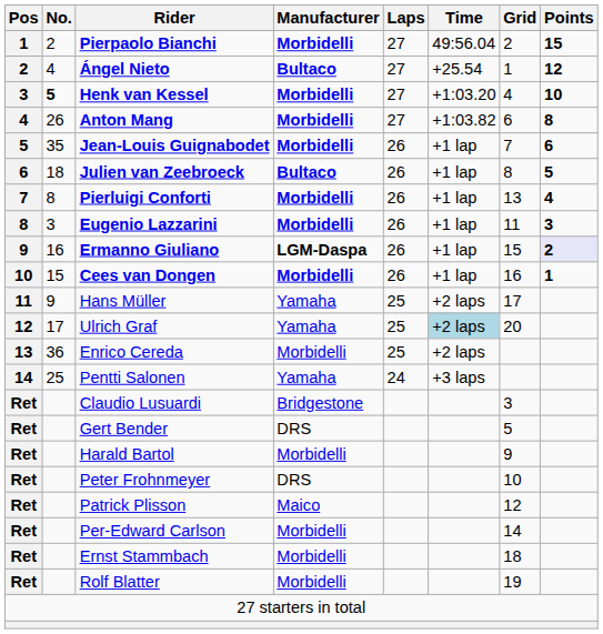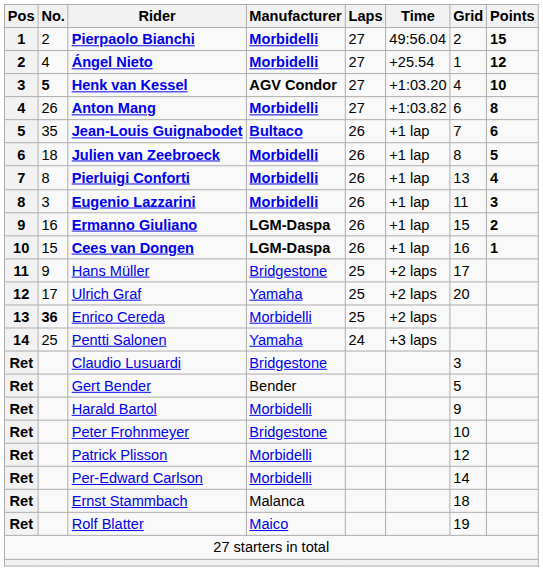Ángel Nieto | Manufacturer: Bultaco -> Morbidelli
Henk van Kessel | Manufacturer: Morbidelli -> AGV Condor
Jean-Louis Guignabodet | Manufacturer: Morbidelli -> Bultaco
Julien van Zeebroeck | Manufacturer: Bultaco -> Morbidelli
Ermanno Giuliano | Points: lavender background -> no background
Cees van Dongen | Manufacturer: Morbidelli -> LGM-Daspa
Hans Müller | Manufacturer: Yamaha -> Bridgestone
Ulrich Graf | Time: lightblue background -> no background
Enrico Cereda | No.: normal -> bold
Gert Bender | Manufacturer: DRS -> Bender
Peter Frohnmeyer | Manufacturer: DRS -> Bridgestone
Patrick Plisson | Manufacturer: Maico -> Morbidelli
Ernst Stammbach | Manufacturer: Morbidelli -> Malanca
Rolf Blatter | Manufacturer: Morbidelli -> Maico
